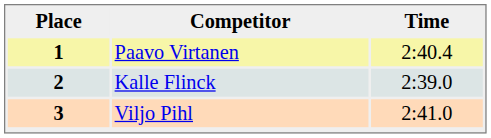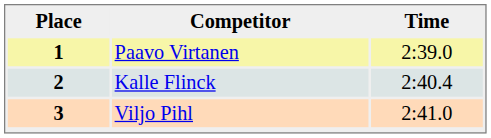1 | Time: 2:40.4 -> 2:39.0
2 | Time: 2:39.0 -> 2:40.4
